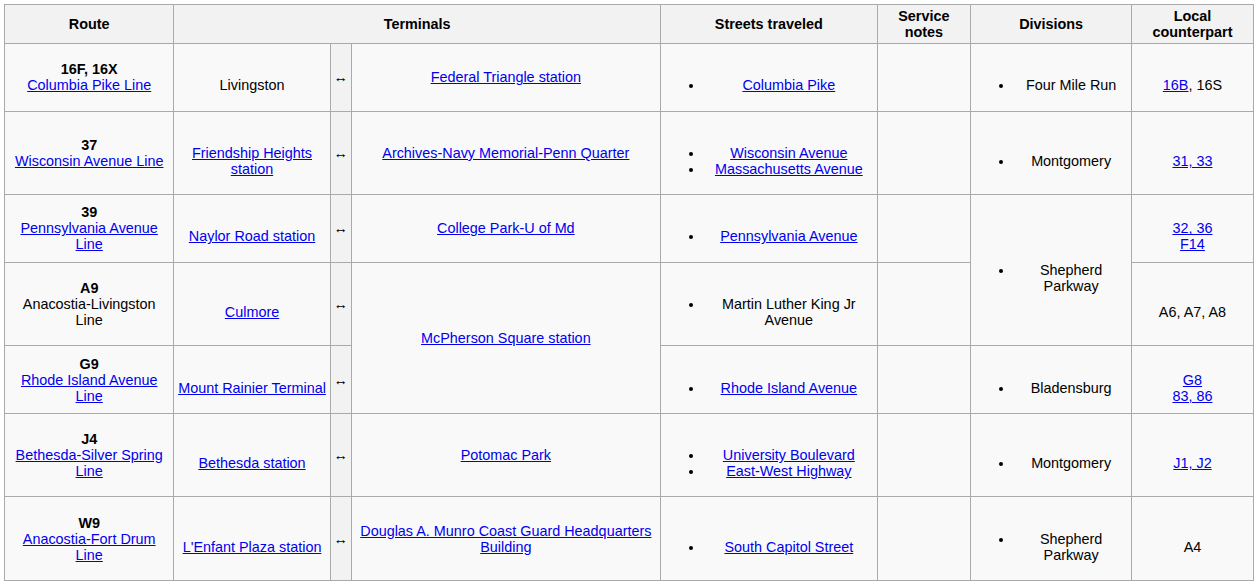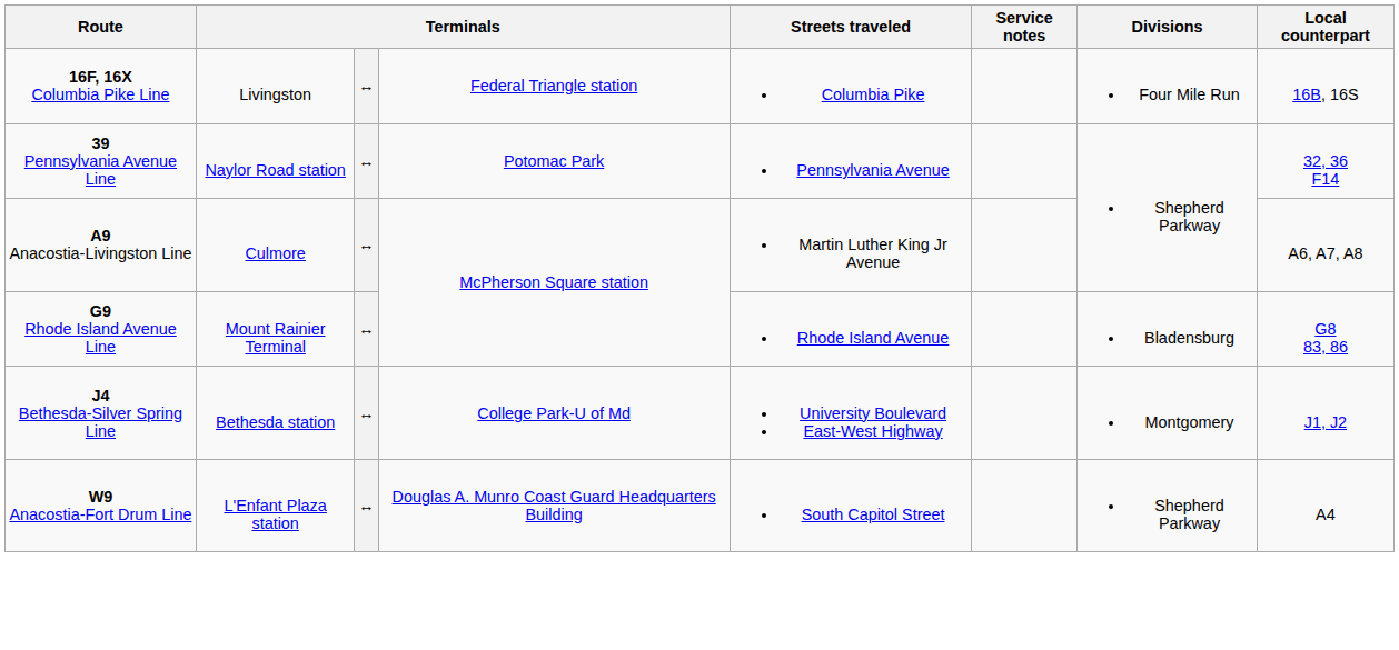- row: 37 Wisconsin Avenue Line | Friendship Heights station | ↔ | Archives-Navy Memorial-Penn Quarter | Wisconsin Avenue Massachusetts Avenue | Montgomery | 31, 33
39 Pennsylvania Avenue Line | column 4: College Park-U of Md -> Potomac Park
J4 Bethesda-Silver Spring Line | column 4: Potomac Park -> College Park-U of Md
